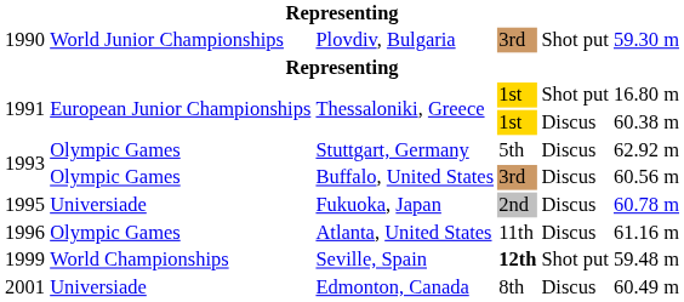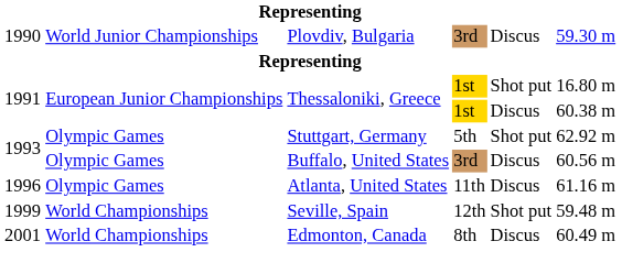Plovdiv, Bulgaria | column 5: Shot put -> Discus
Stuttgart, Germany | column 5: Discus -> Shot put
- row: 1995 | Universiade | Fukuoka, Japan | 2nd | Discus | 60.78 m
Seville, Spain | column 4: bold -> normal
Edmonton, Canada | column 2: Universiade -> World Championships
